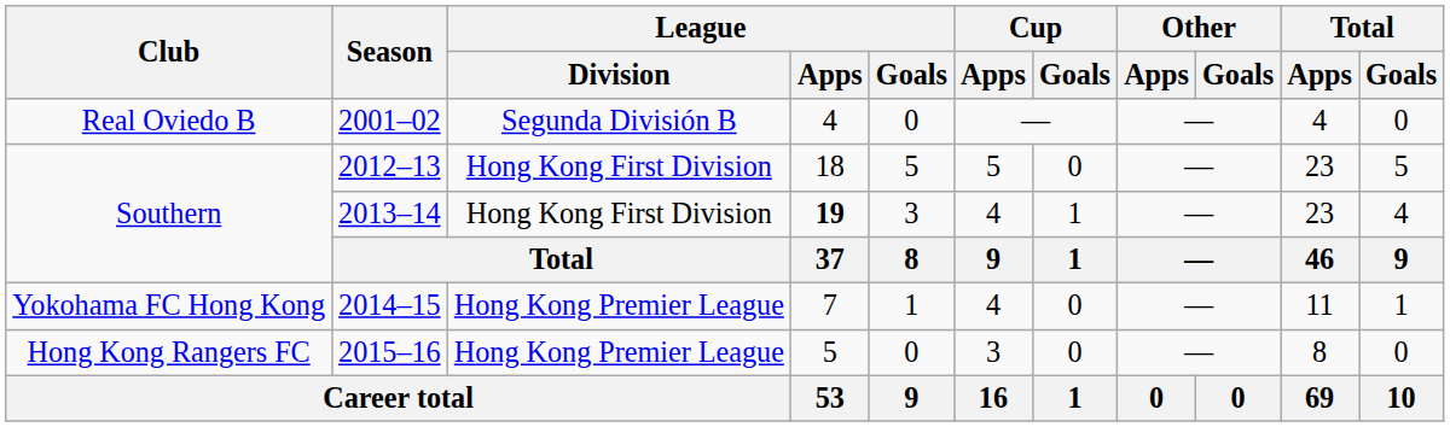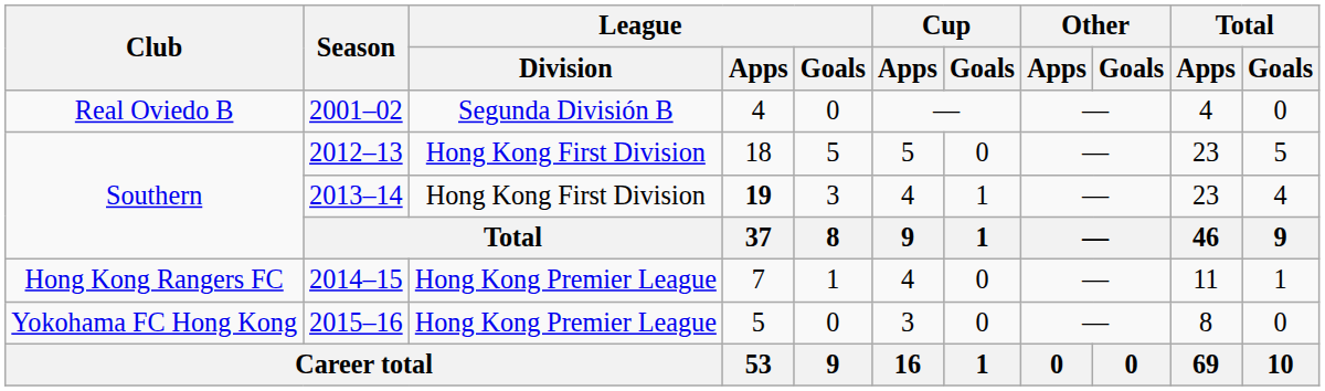2014–15 | Club: Yokohama FC Hong Kong -> Hong Kong Rangers FC
2015–16 | Club: Hong Kong Rangers FC -> Yokohama FC Hong Kong
